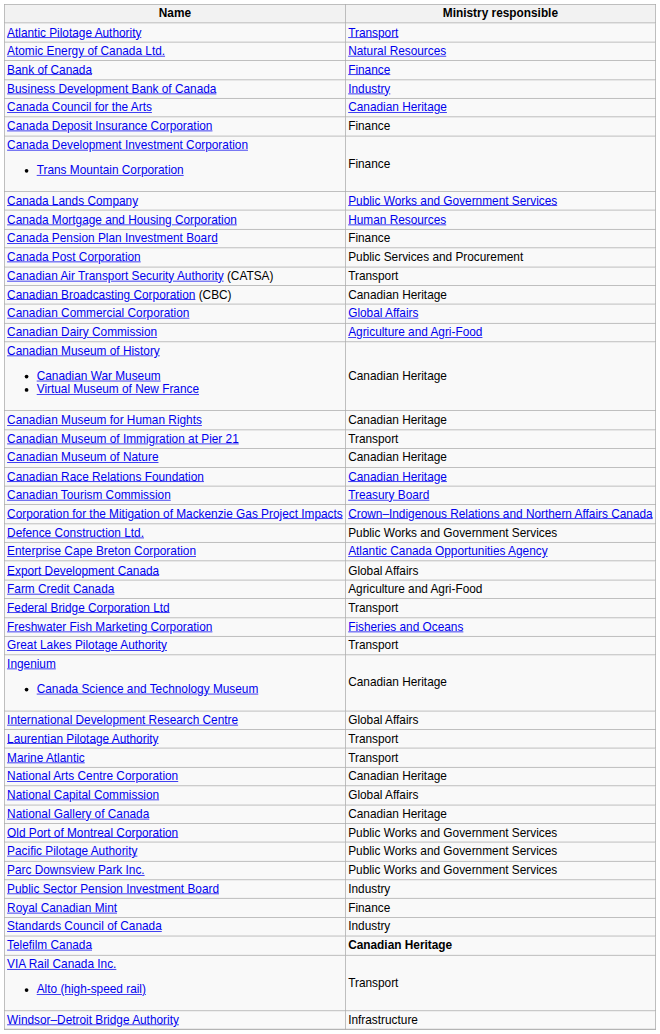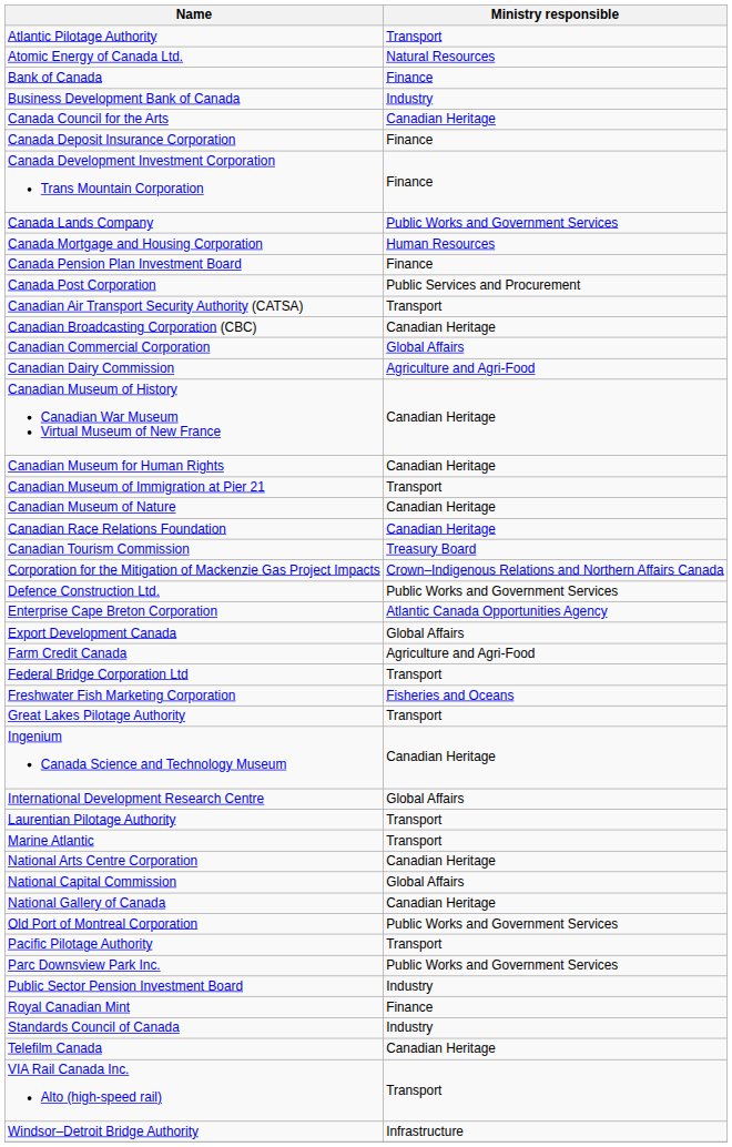Pacific Pilotage Authority | Ministry responsible: Public Works and Government Services -> Transport
Telefilm Canada | Ministry responsible: bold -> normal
